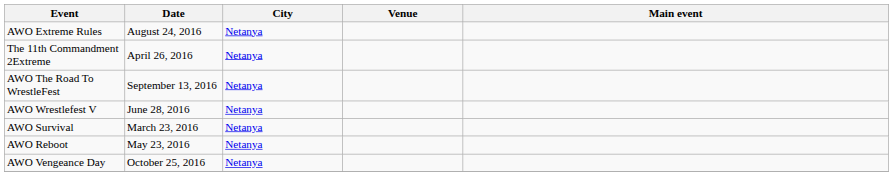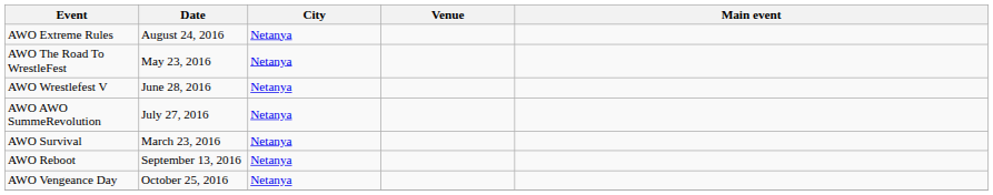- row: The 11th Commandment 2Extreme | April 26, 2016 | Netanya
AWO The Road To WrestleFest | Date: September 13, 2016 -> May 23, 2016
+ row: AWO AWO SummeRevolution | July 27, 2016 | Netanya
AWO Reboot | Date: May 23, 2016 -> September 13, 2016
